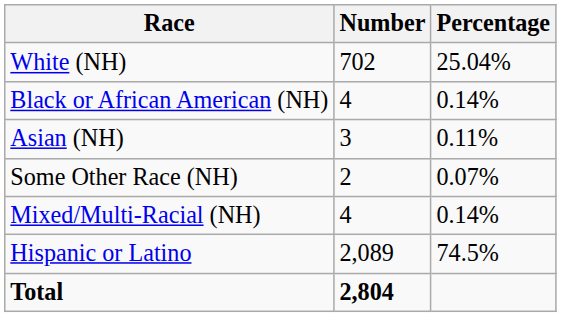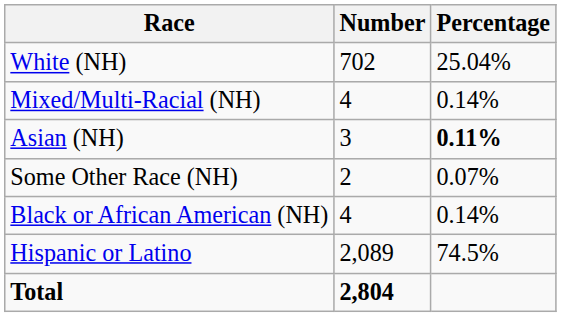rows swapped: Black or African American (NH) <-> Mixed/Multi-Racial (NH)
Asian (NH) | Percentage: normal -> bold
